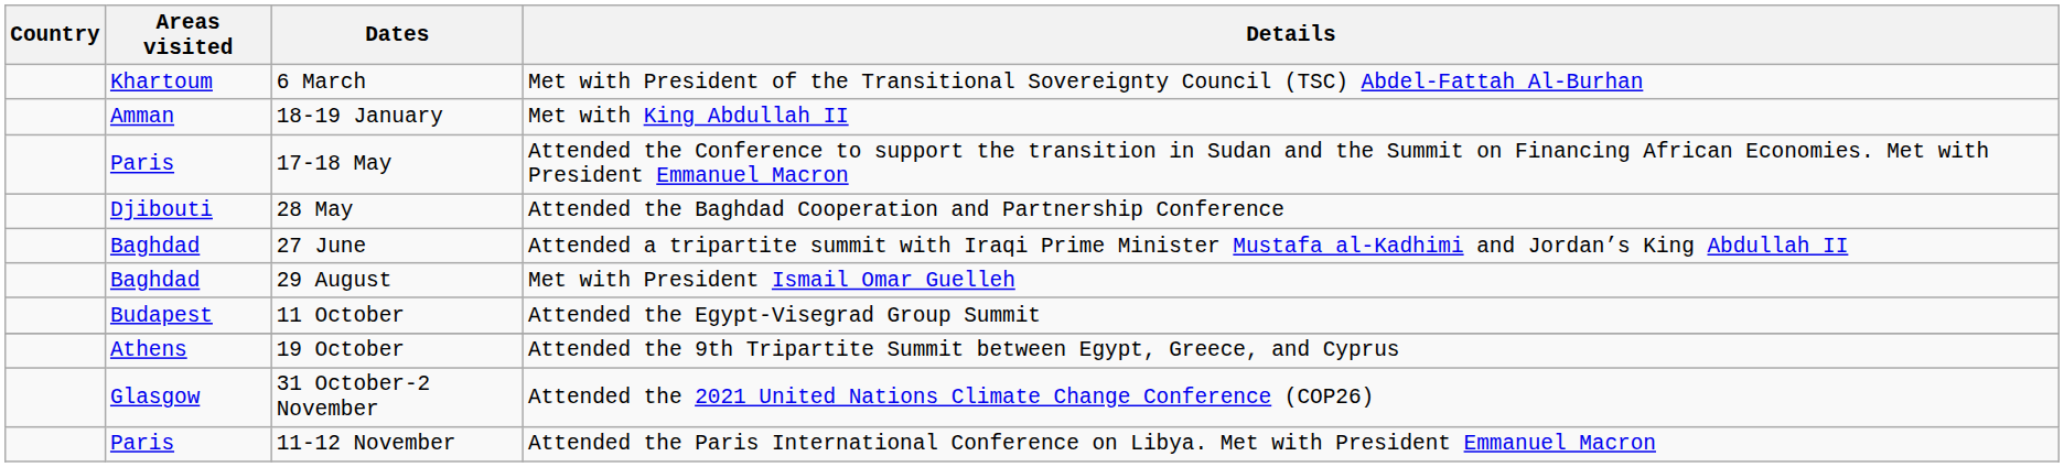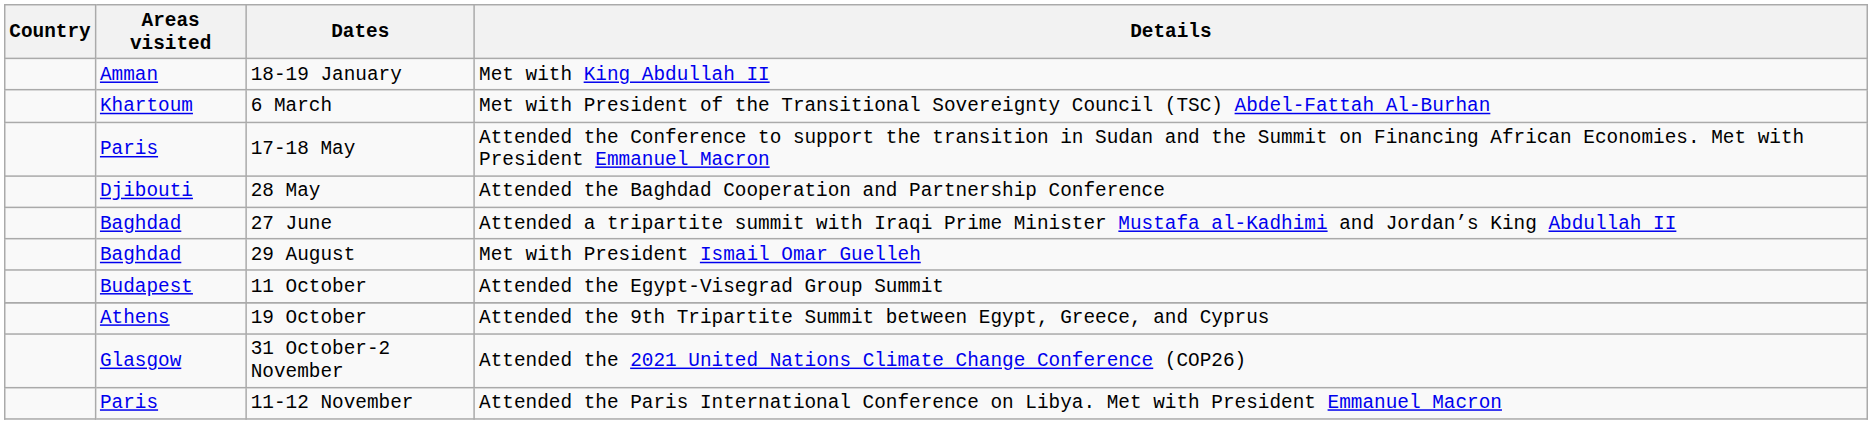rows swapped: 18-19 January <-> 6 March
